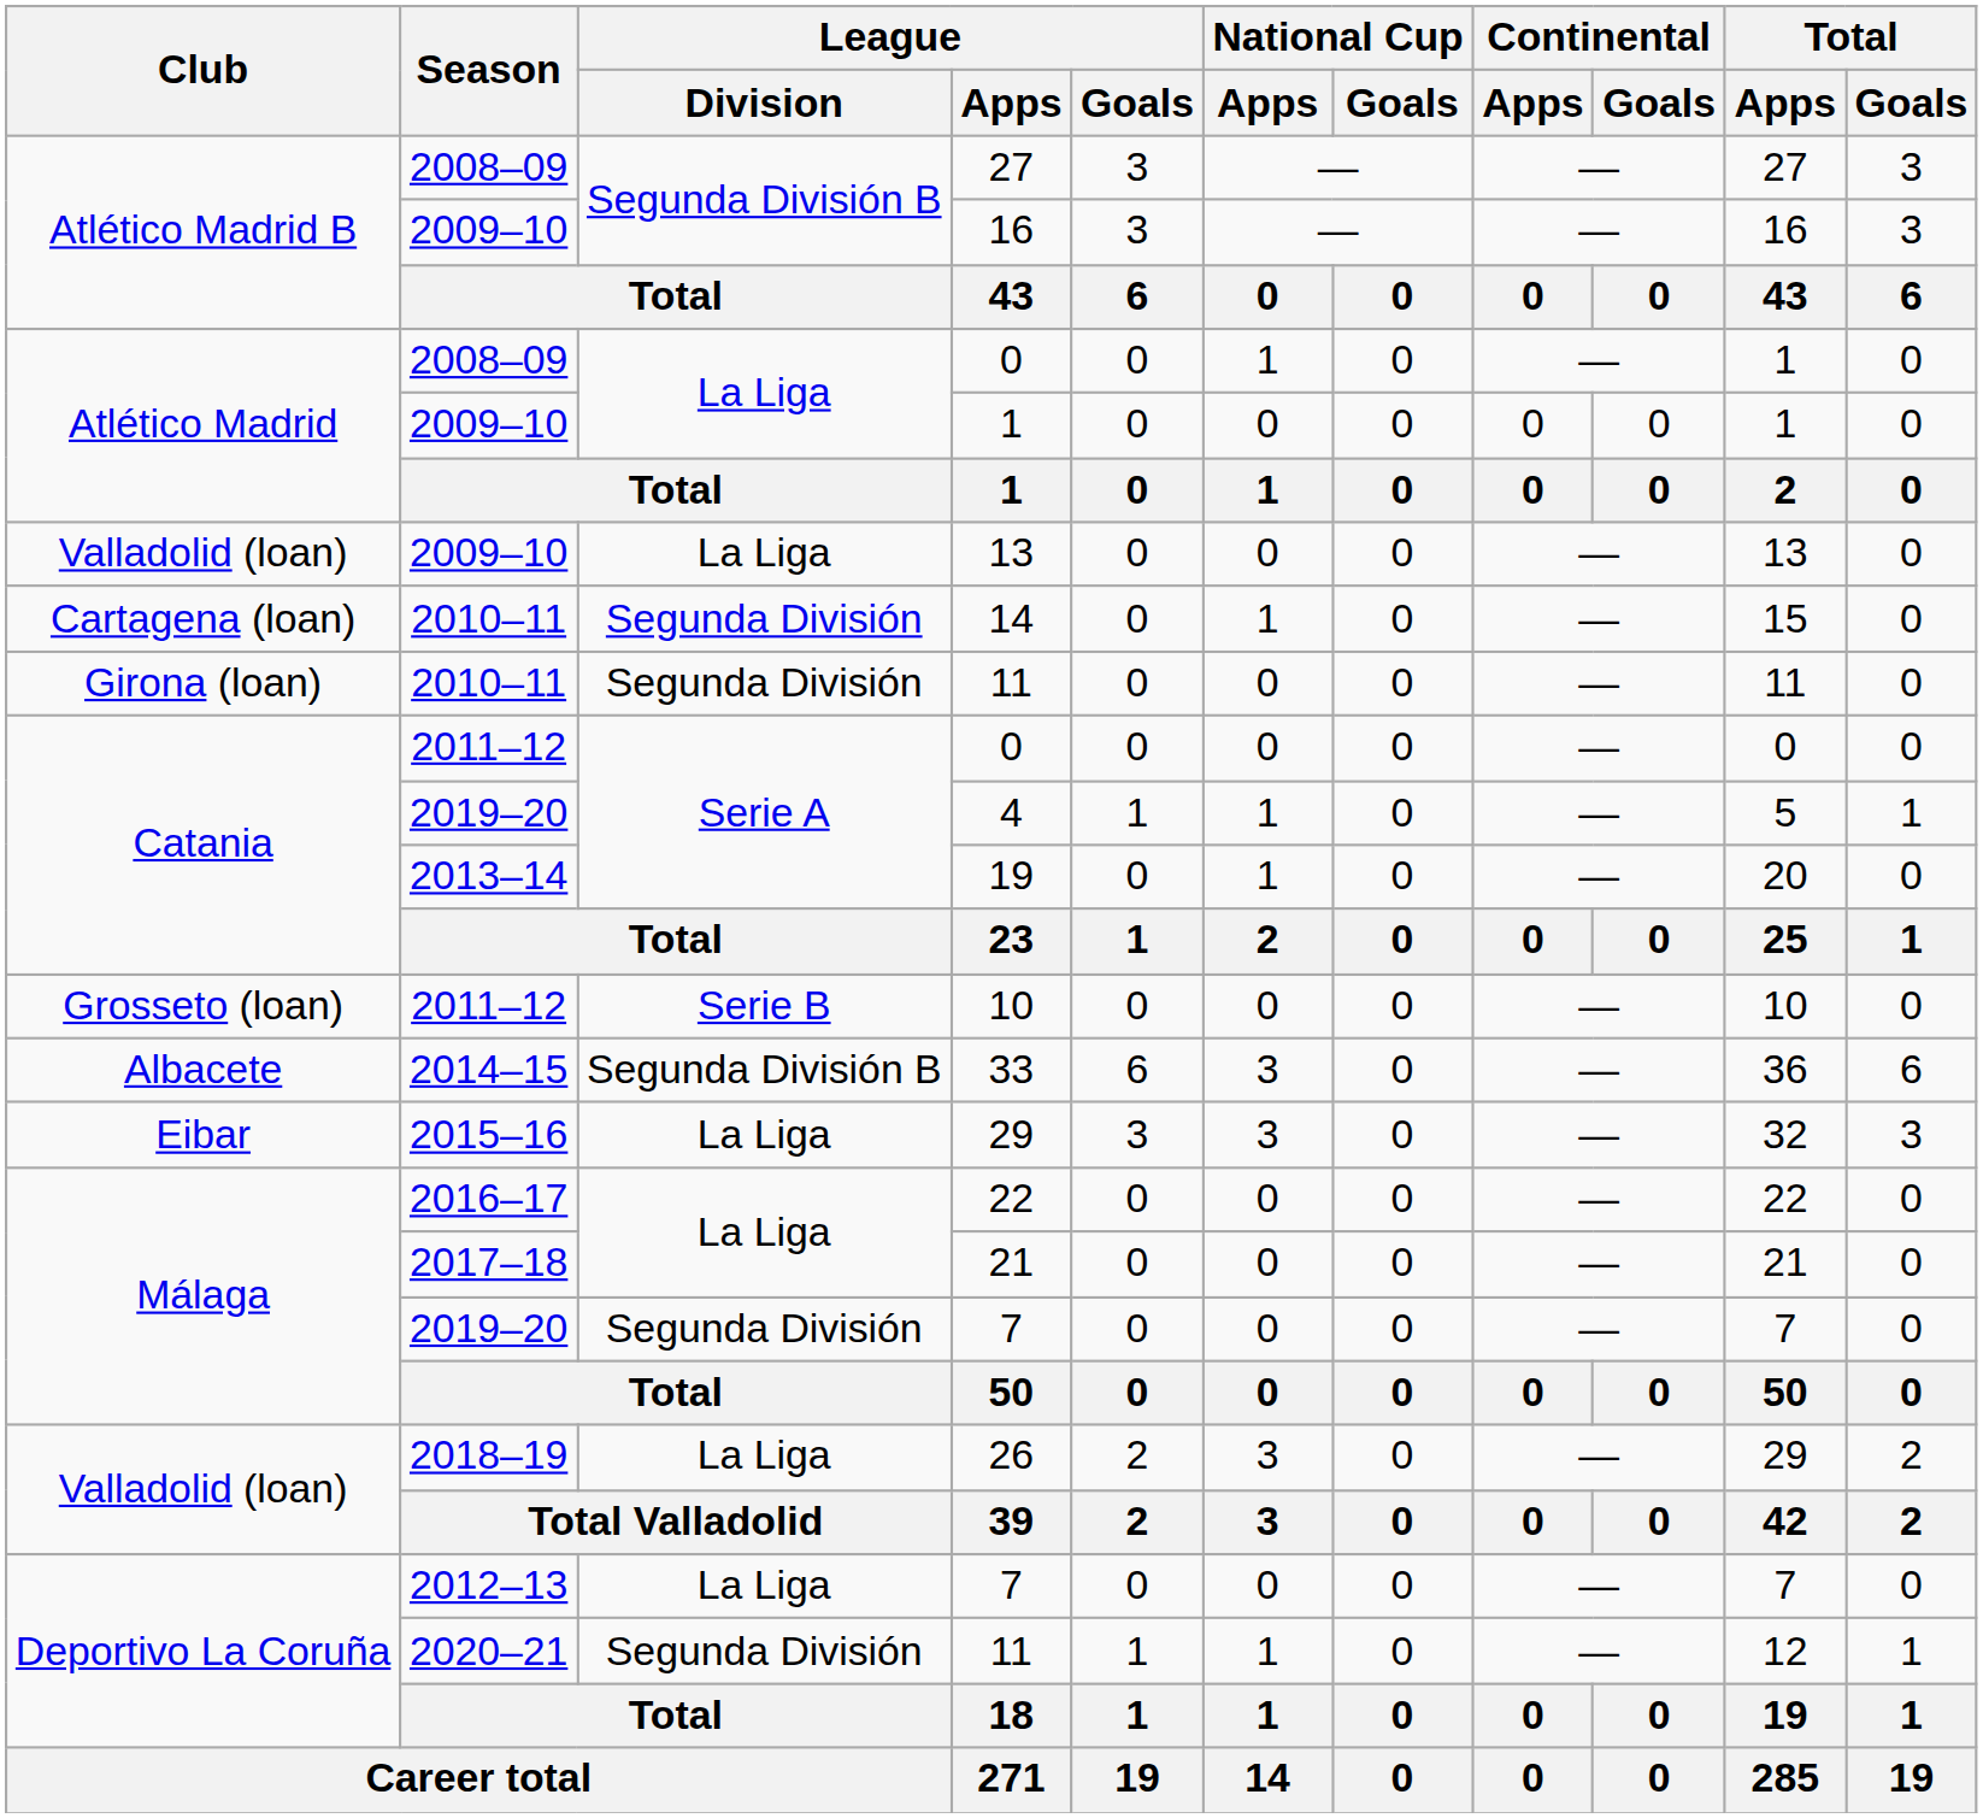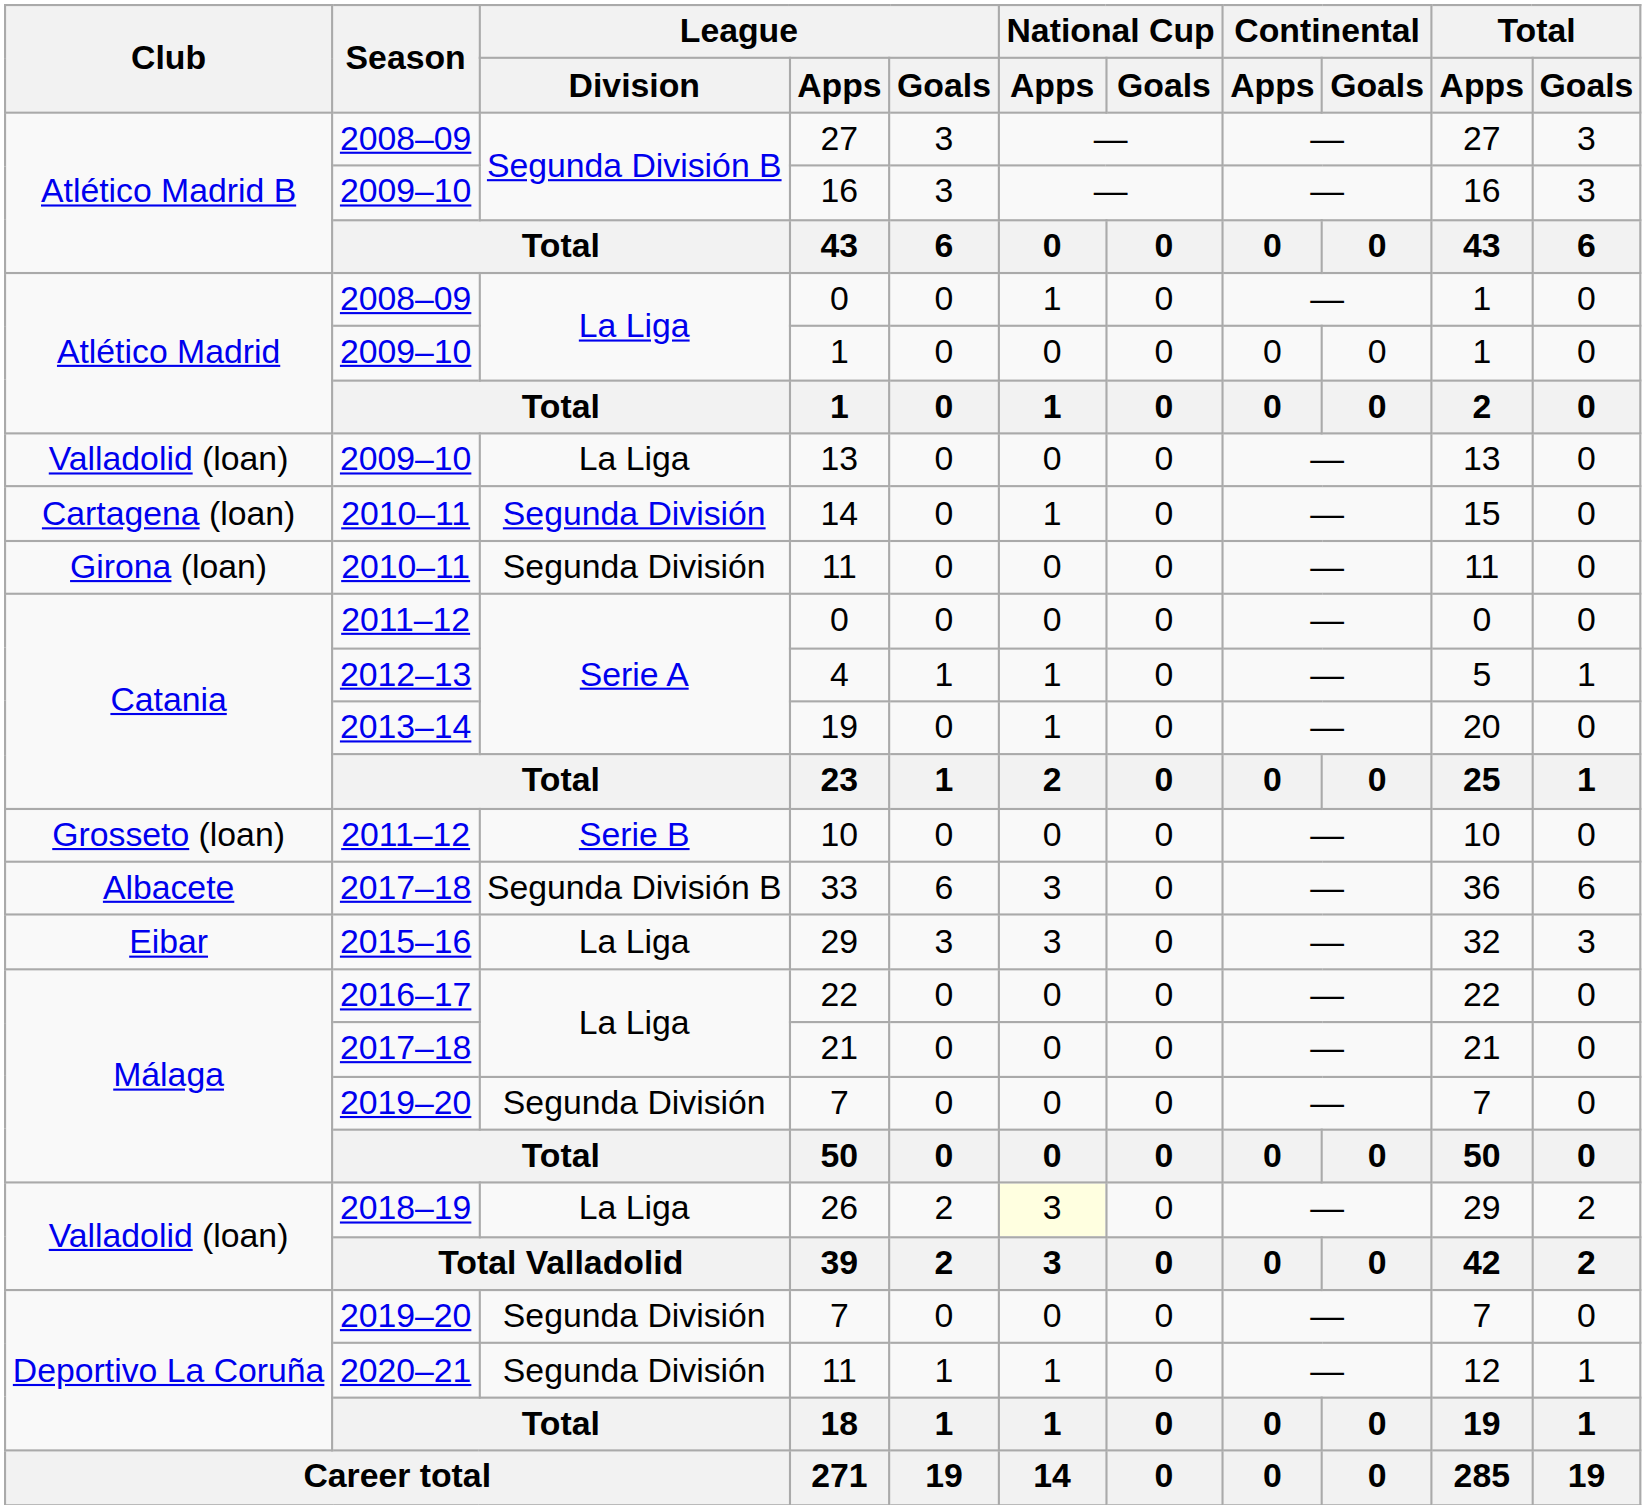4 | Season: 2019–20 -> 2012–13
33 | Season: 2014–15 -> 2017–18
26 | National Cup / Apps: no background -> lightyellow background
Deportivo La Coruña / 7 | Season: 2012–13 -> 2019–20
Deportivo La Coruña / 7 | League / Division: La Liga -> Segunda División
